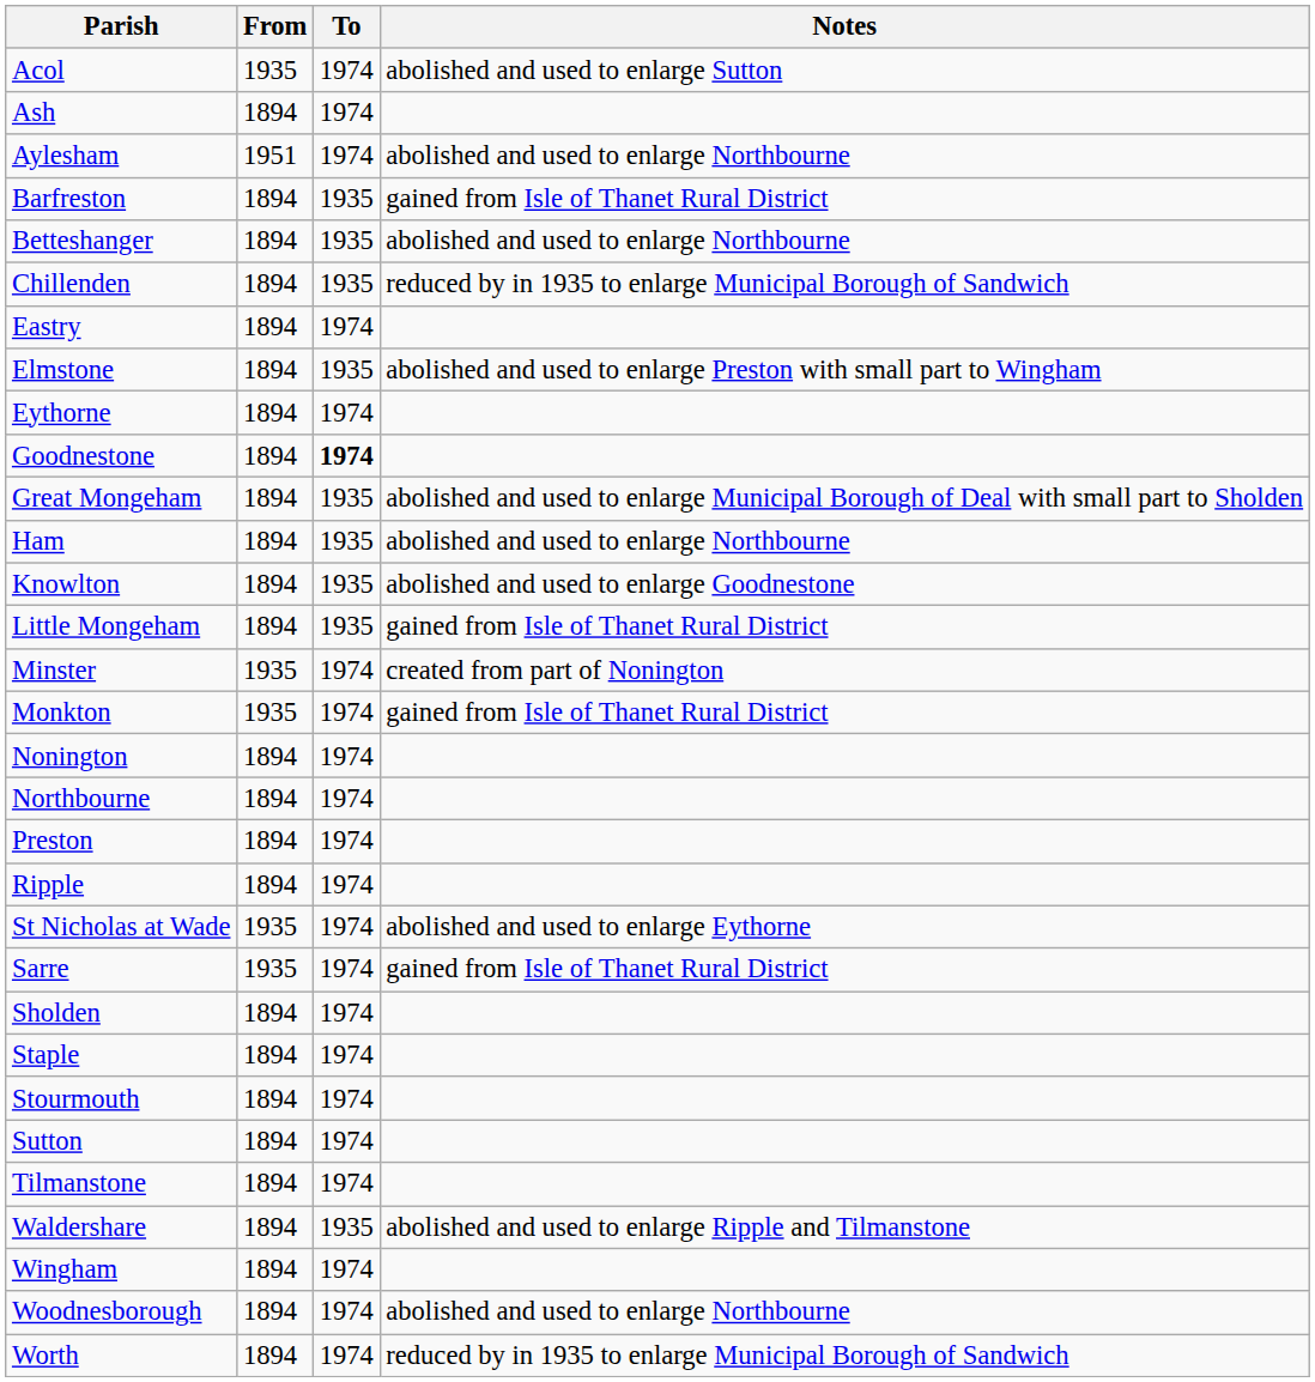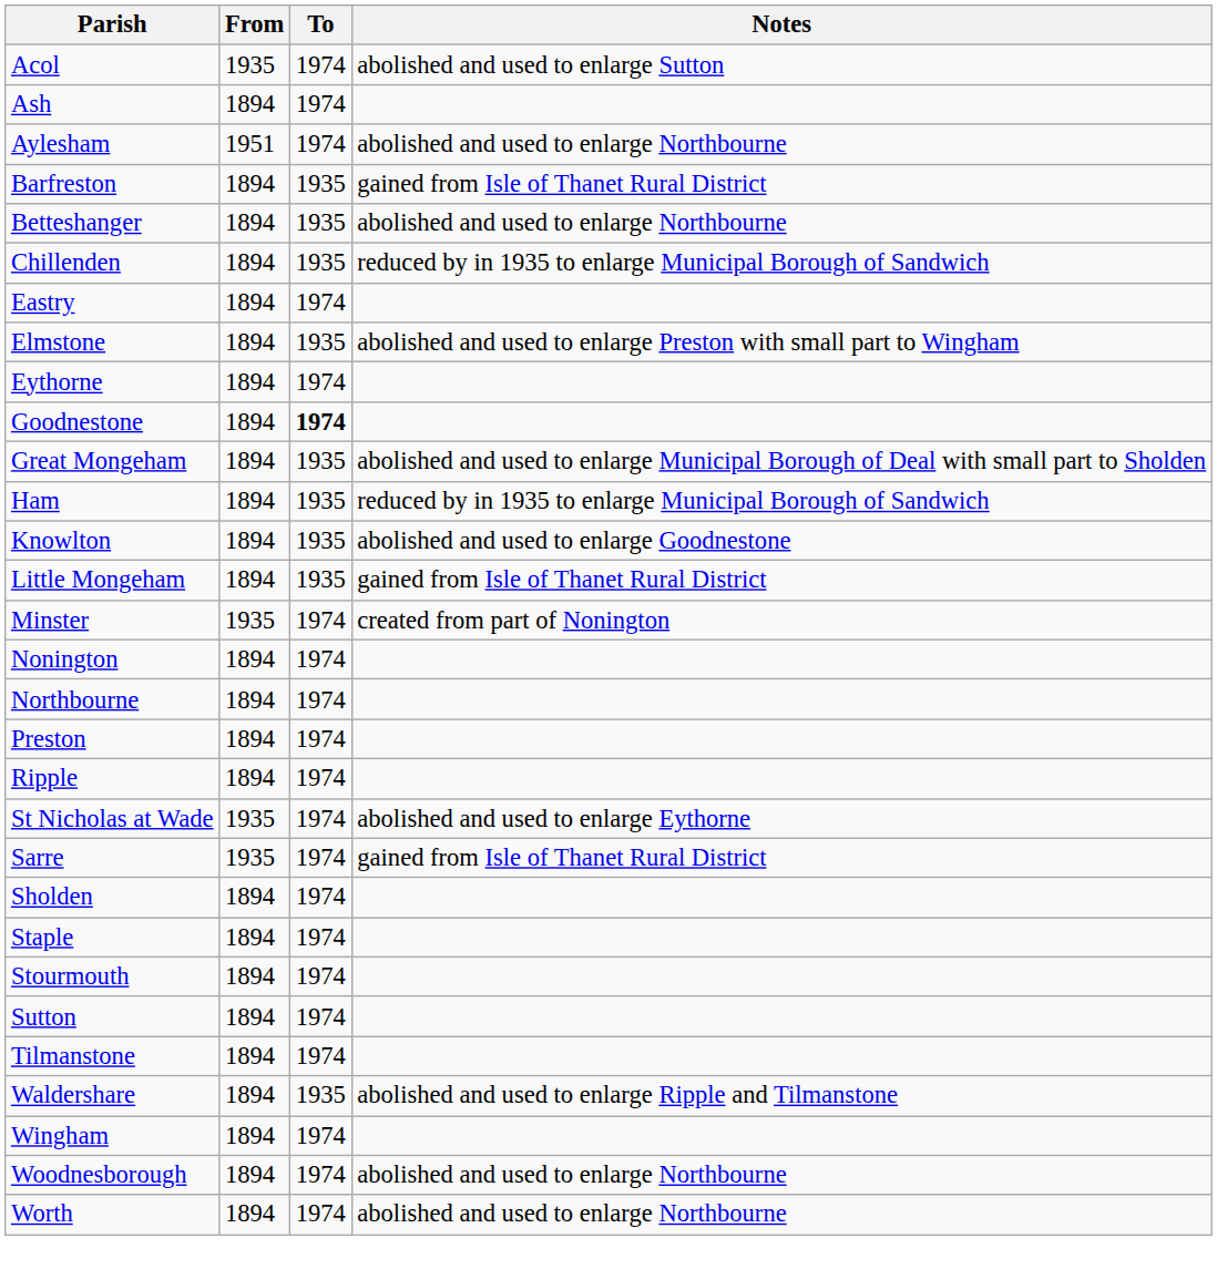Ham | Notes: abolished and used to enlarge Northbourne -> reduced by in 1935 to enlarge Municipal Borough of Sandwich
- row: Monkton | 1935 | 1974 | gained from Isle of Thanet Rural District
Worth | Notes: reduced by in 1935 to enlarge Municipal Borough of Sandwich -> abolished and used to enlarge Northbourne
